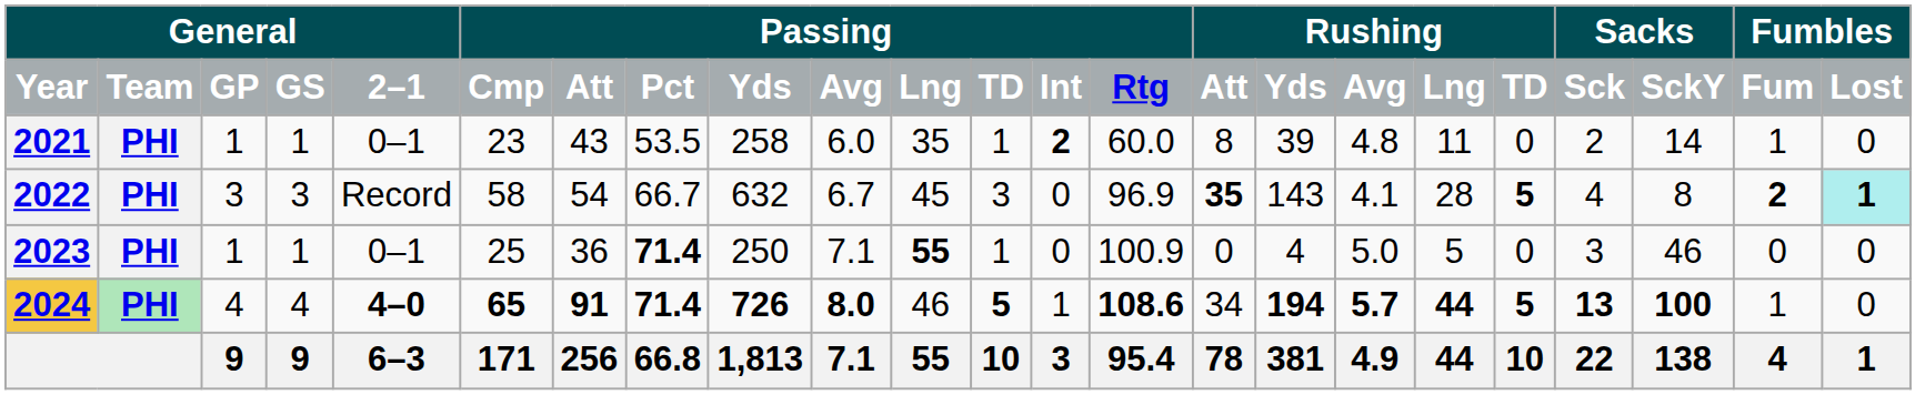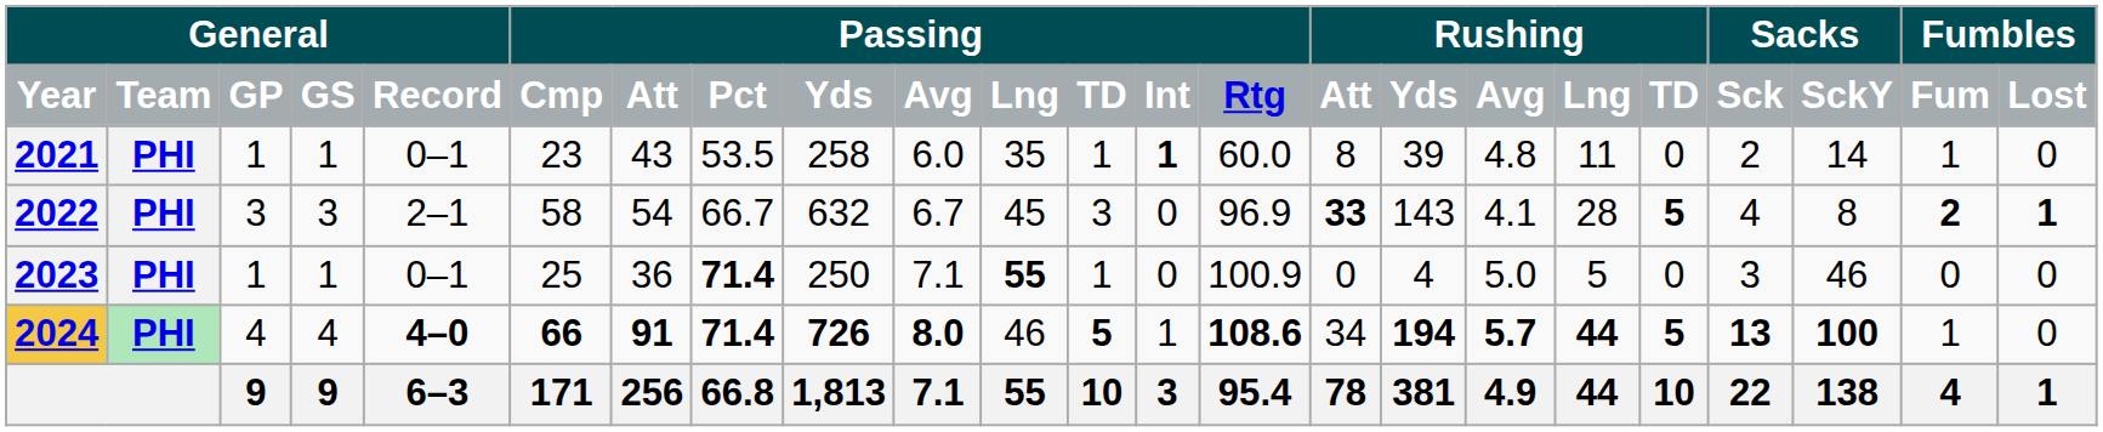Year | column 5: 2–1 -> Record
2021 | column 13: 2 -> 1
2022 | column 5: Record -> 2–1
2022 | column 15: 35 -> 33
2022 | column 23: paleturquoise background -> no background
2024 | column 6: 65 -> 66
